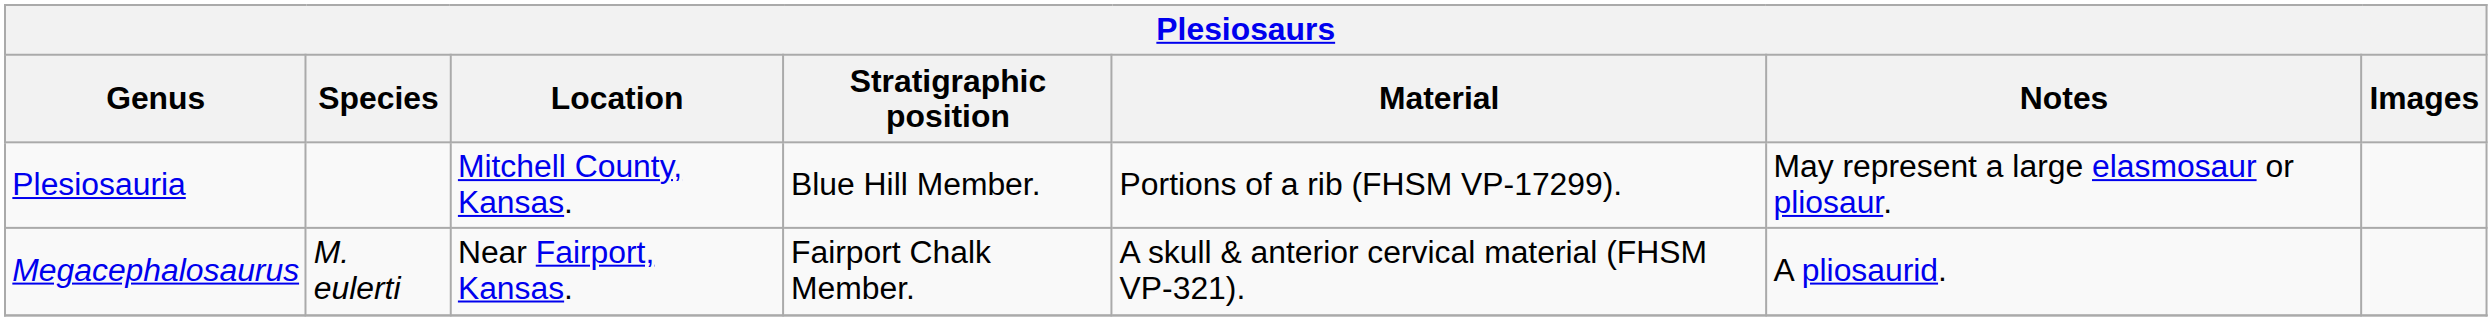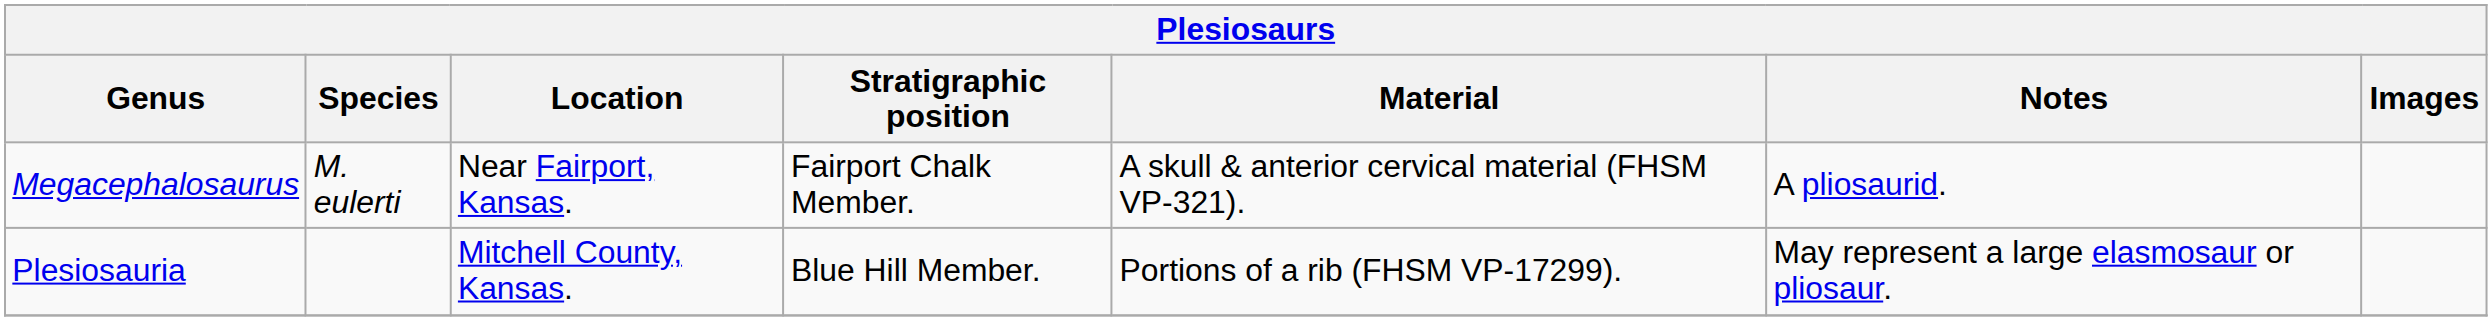rows swapped: Megacephalosaurus <-> Plesiosauria
